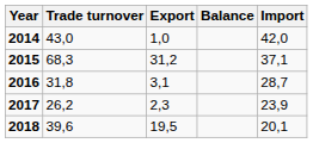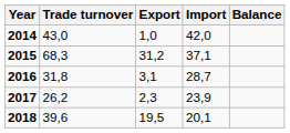columns swapped: Import <-> Balance
